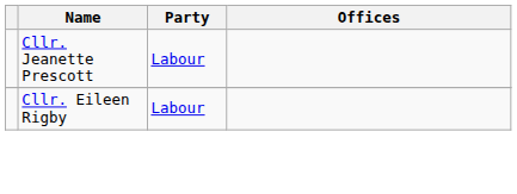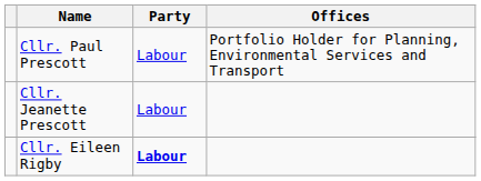+ row: Cllr. Paul Prescott | Labour | Portfolio Holder for Planning, Environmental Services and Transport
Cllr. Eileen Rigby | Party: normal -> bold
